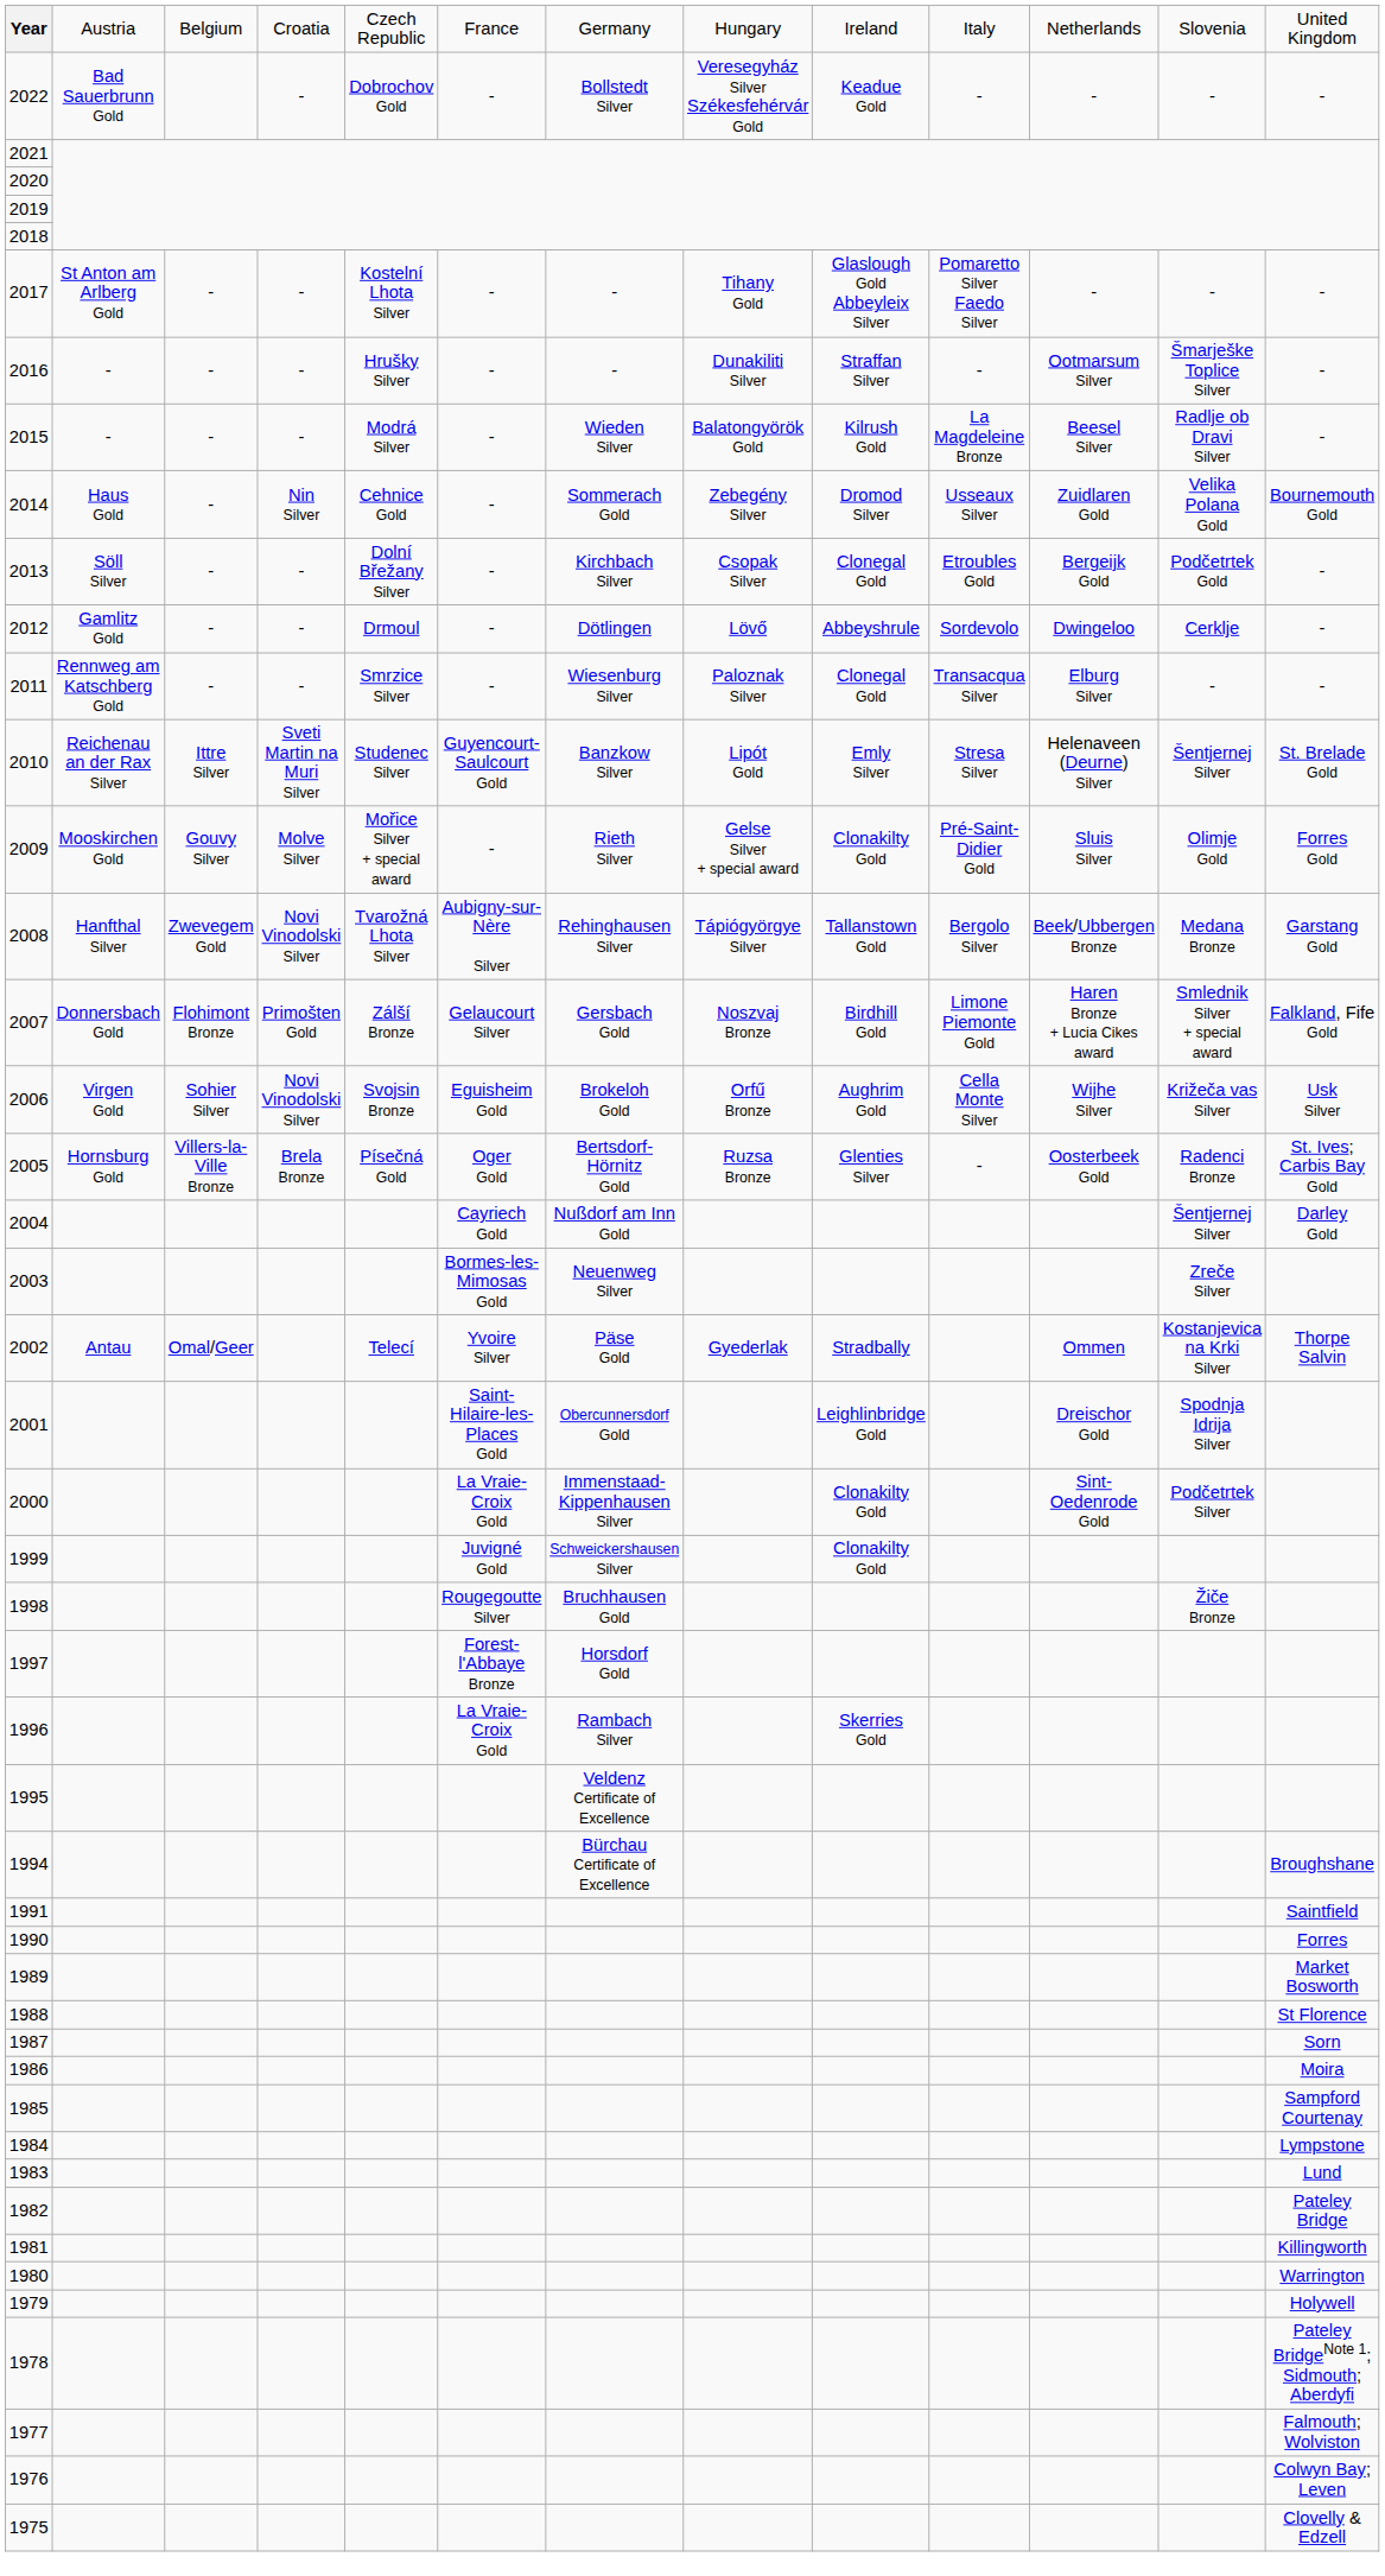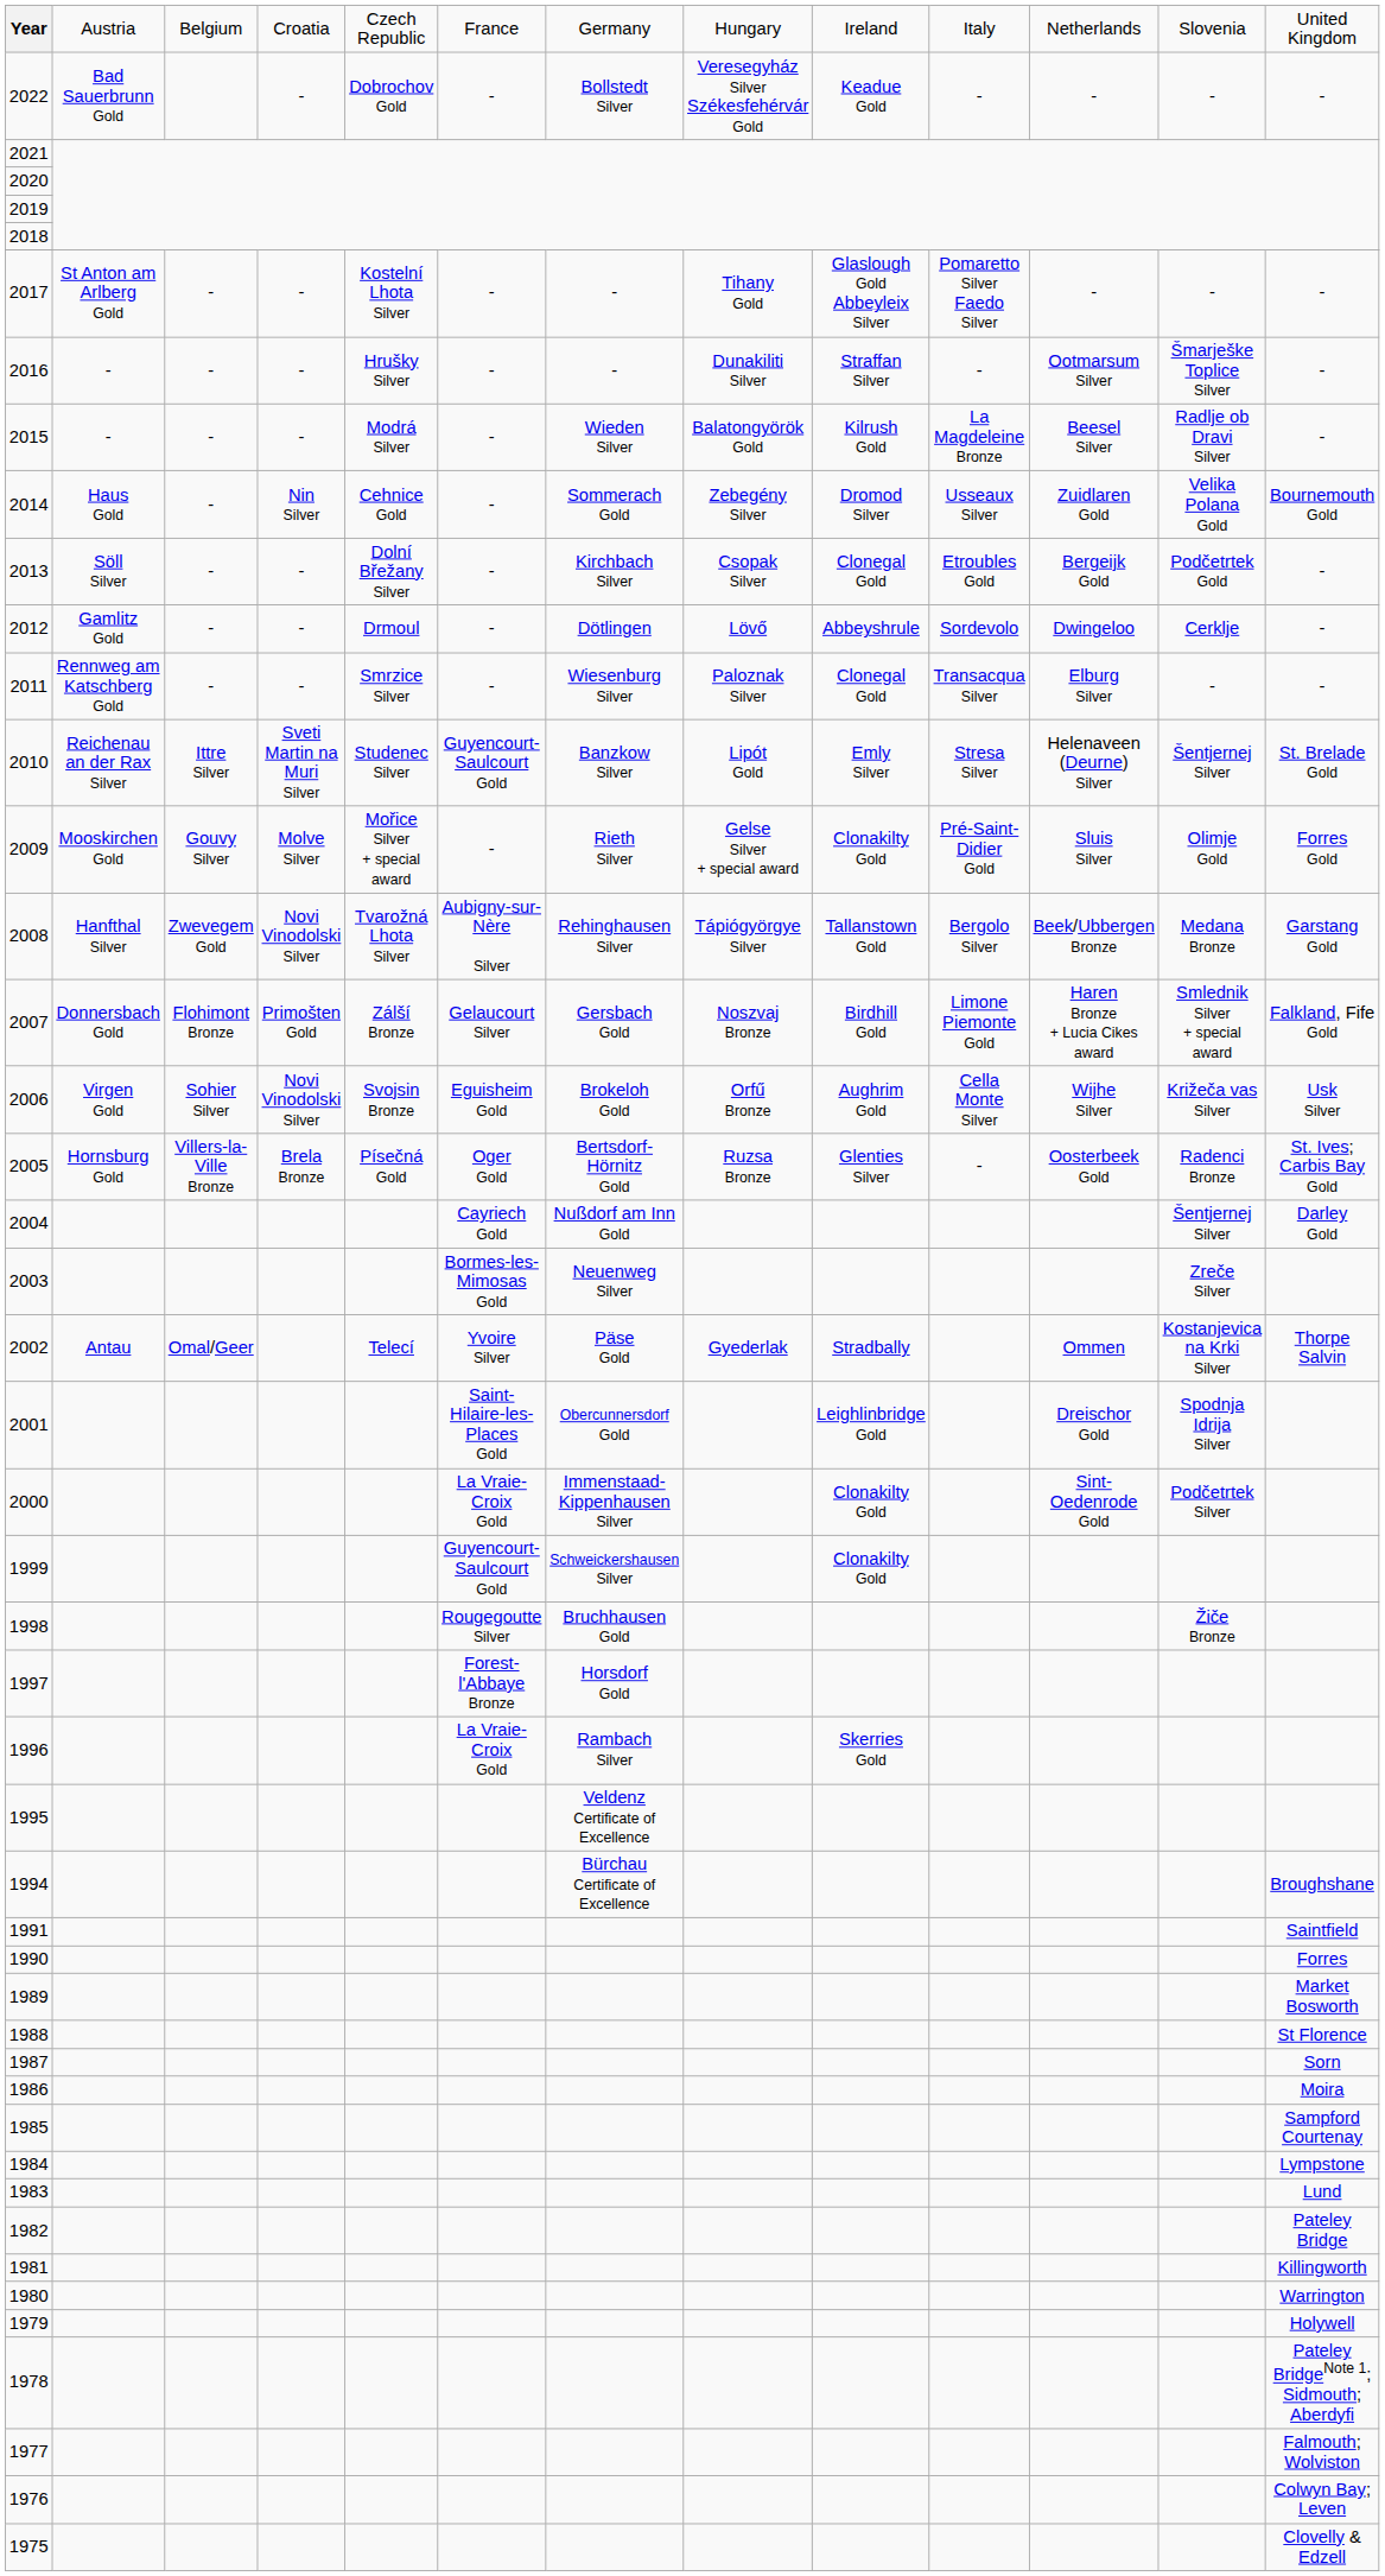1999 | column 6: Juvigné Gold -> Guyencourt-Saulcourt Gold
